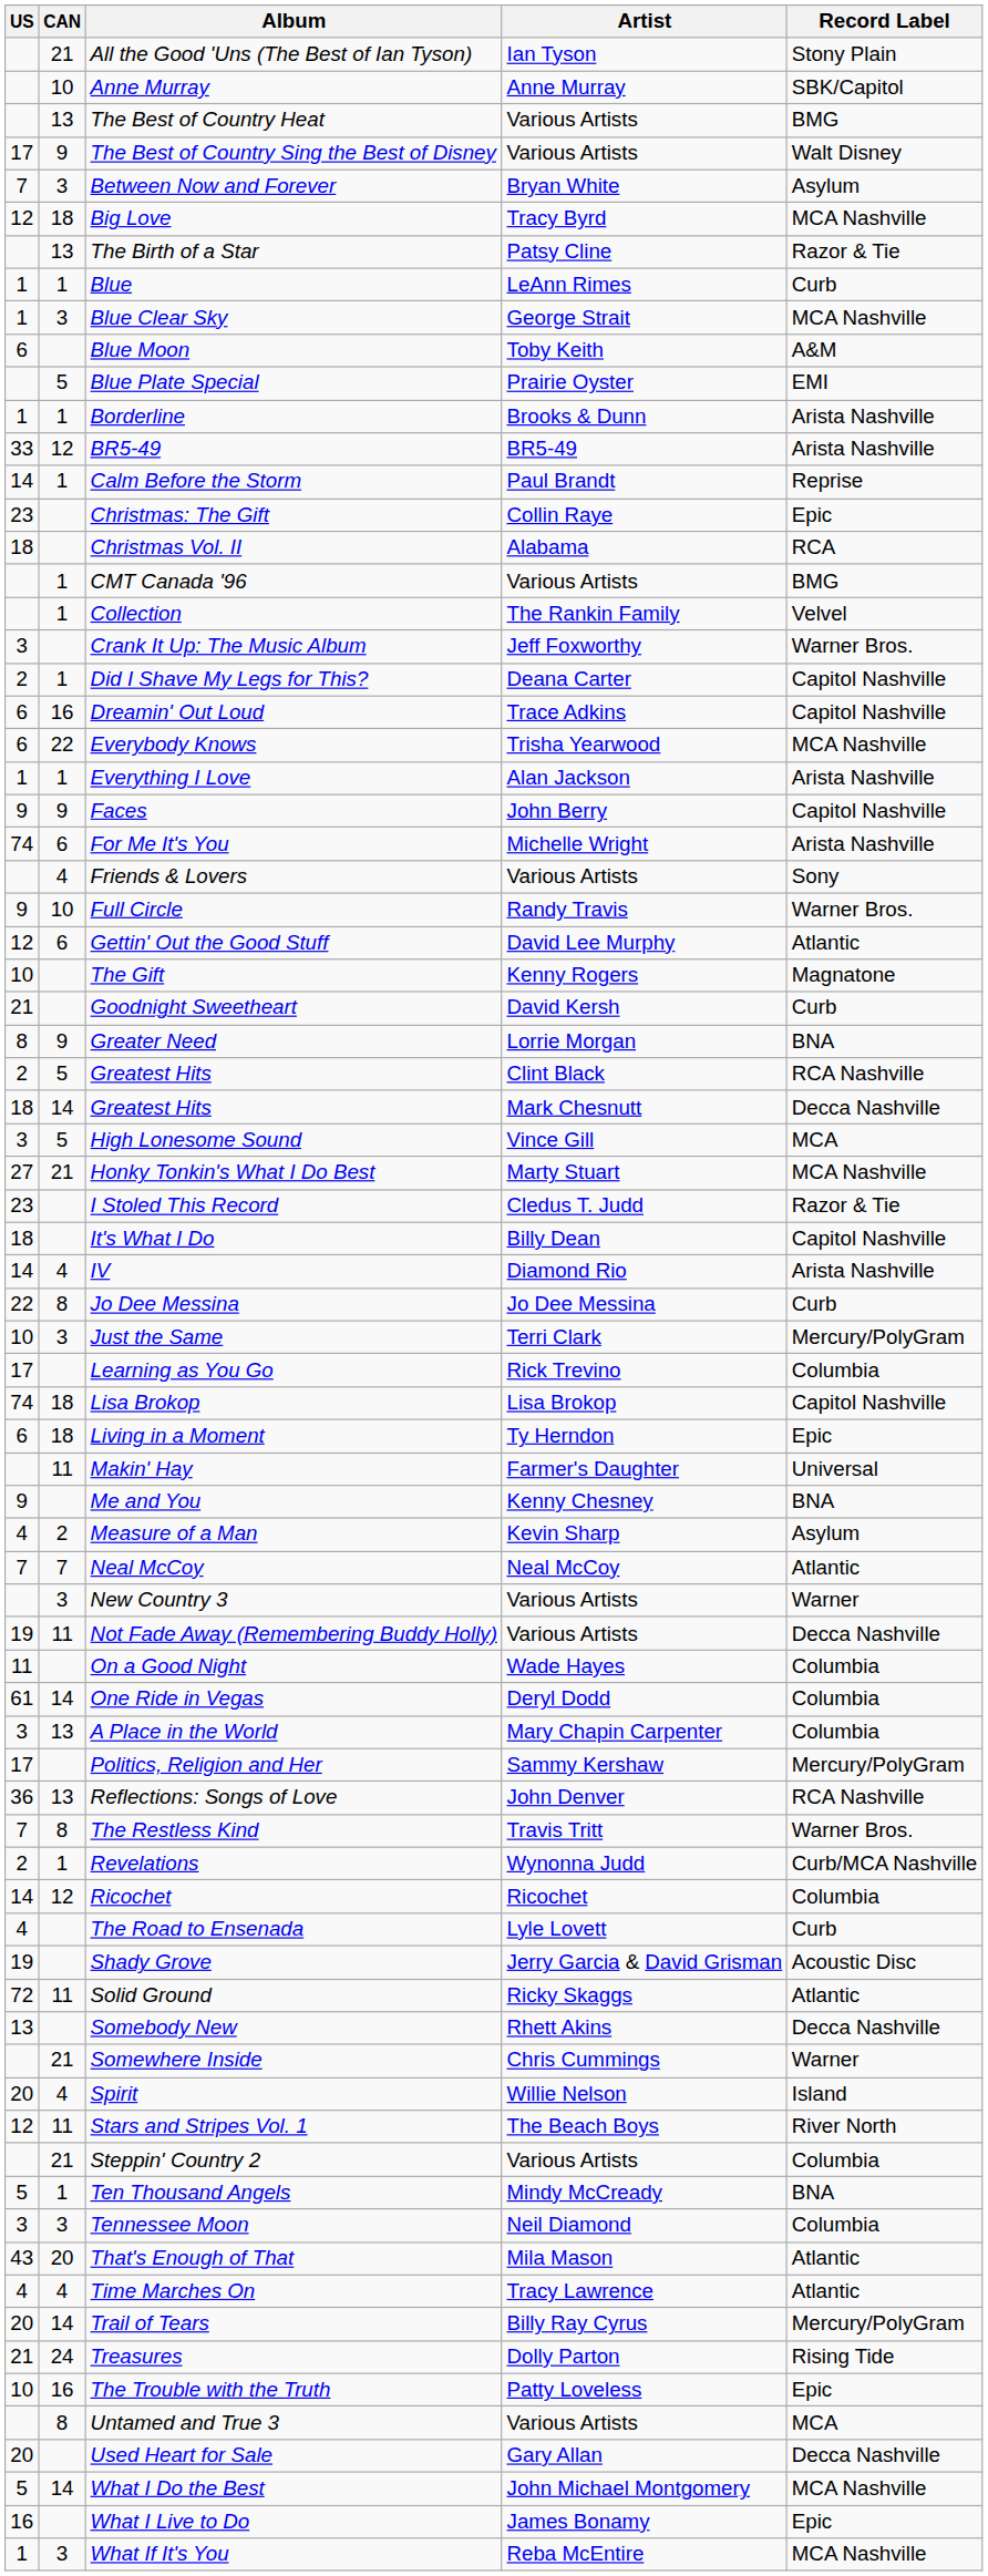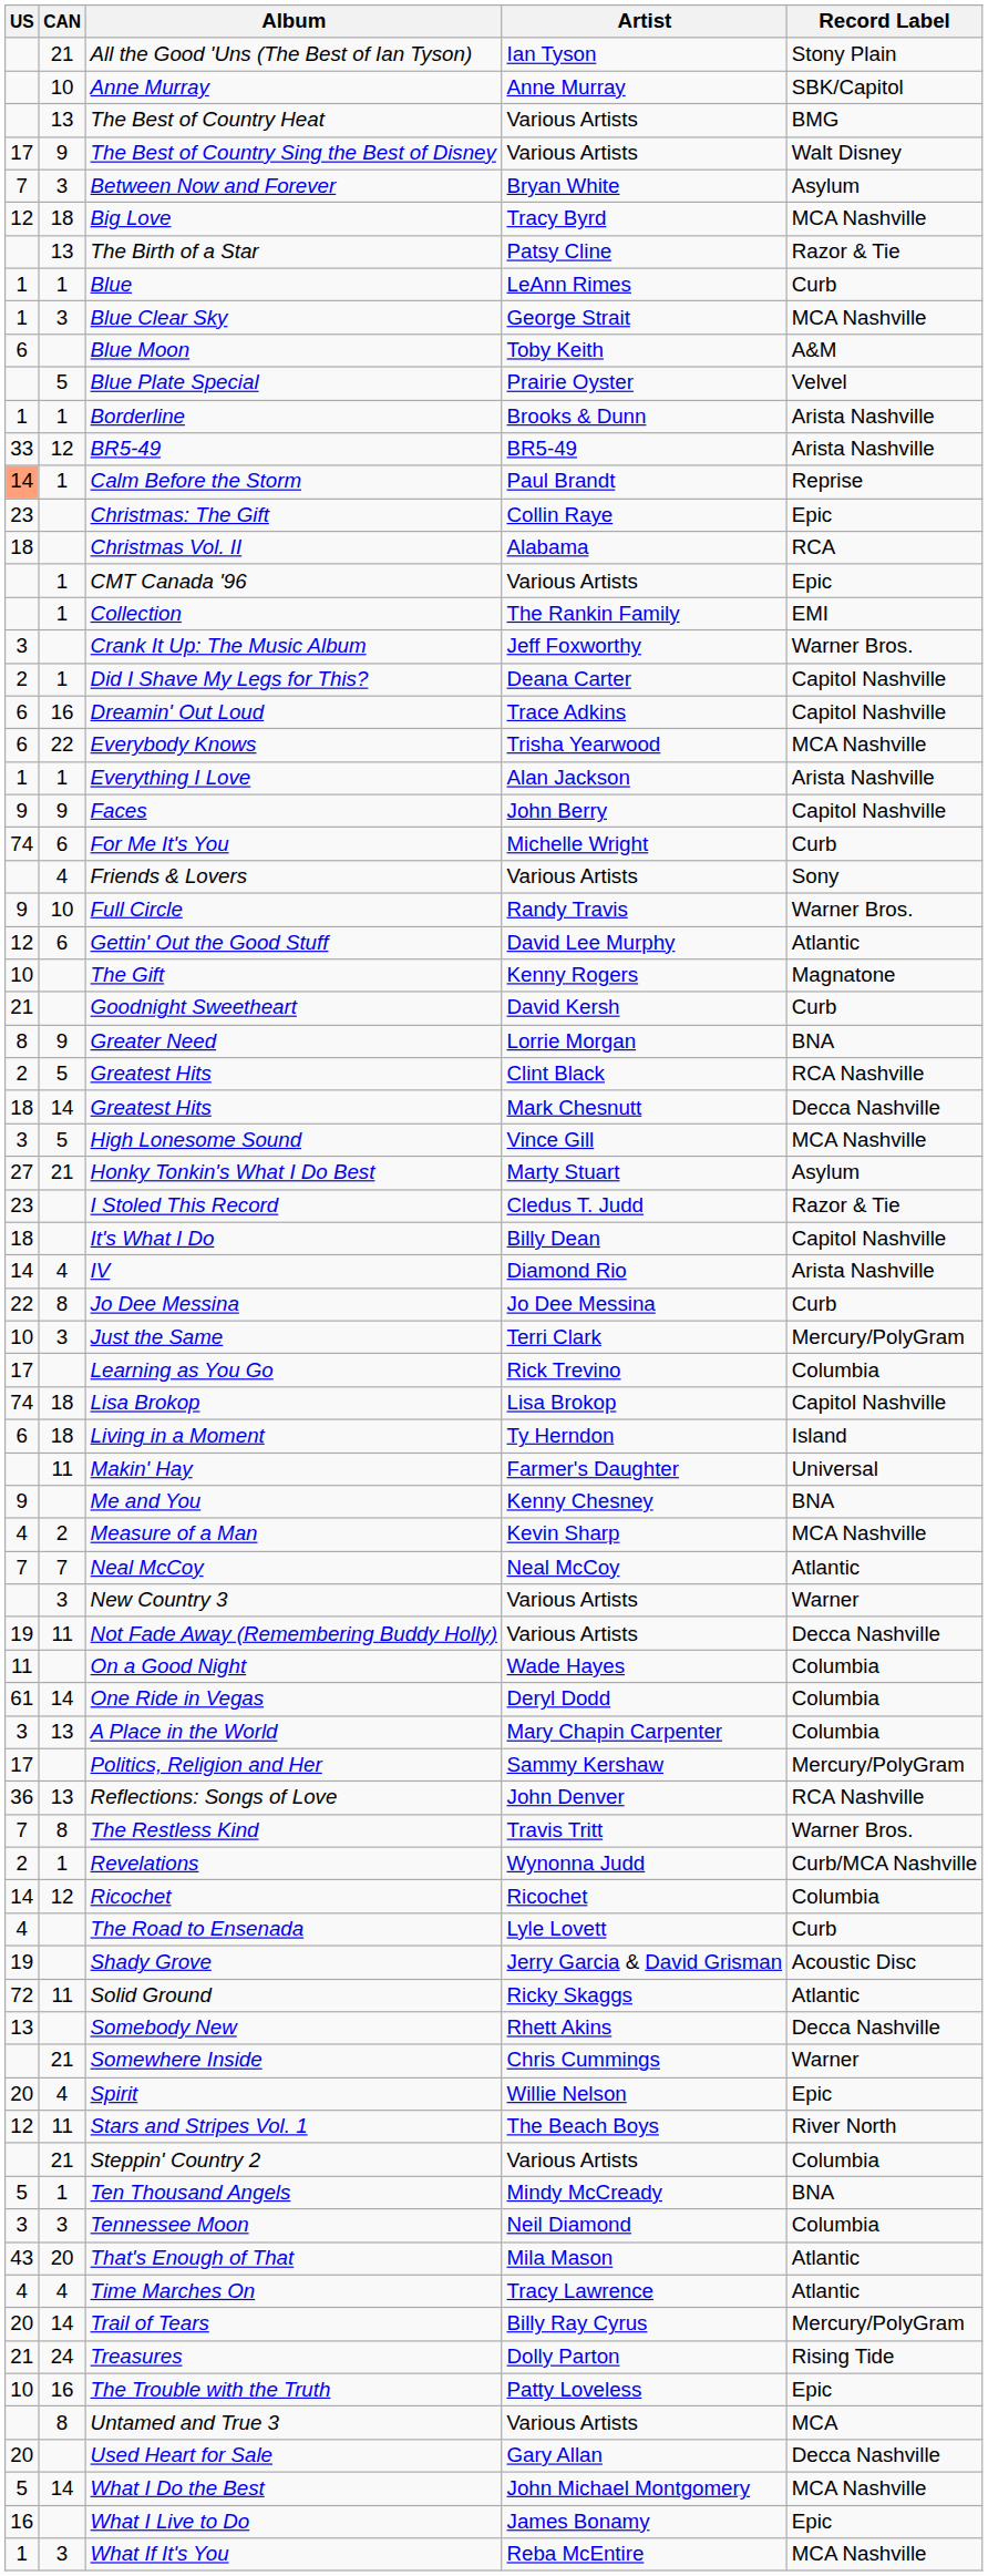Blue Plate Special | Record Label: EMI -> Velvel
Calm Before the Storm | US: no background -> lightsalmon background
CMT Canada '96 | Record Label: BMG -> Epic
Collection | Record Label: Velvel -> EMI
For Me It's You | Record Label: Arista Nashville -> Curb
High Lonesome Sound | Record Label: MCA -> MCA Nashville
Honky Tonkin's What I Do Best | Record Label: MCA Nashville -> Asylum
Living in a Moment | Record Label: Epic -> Island
Measure of a Man | Record Label: Asylum -> MCA Nashville
Spirit | Record Label: Island -> Epic
